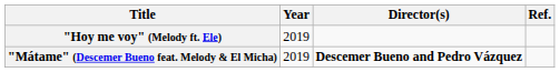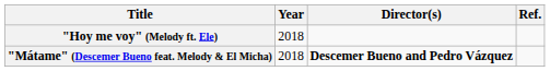"Hoy me voy" (Melody ft. Ele) | Year: 2019 -> 2018
"Mátame" (Descemer Bueno feat. Melody & El Micha) | Year: 2019 -> 2018
